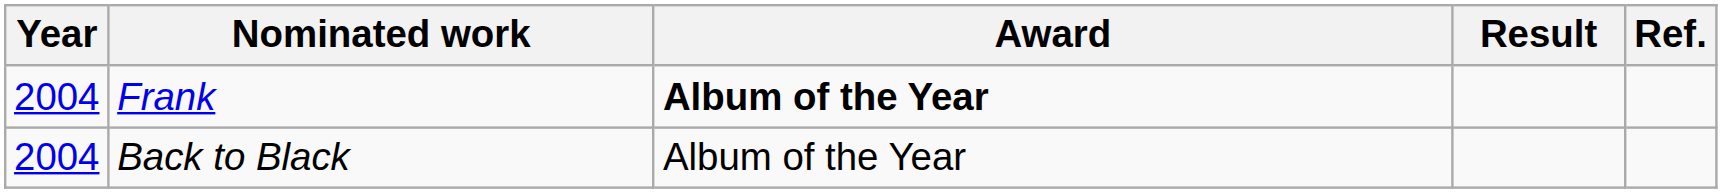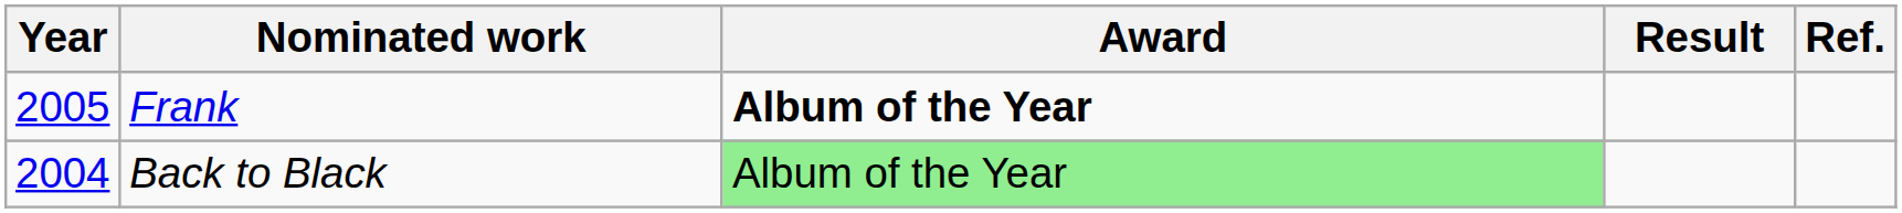Frank | Year: 2004 -> 2005
Back to Black | Award: no background -> lightgreen background
